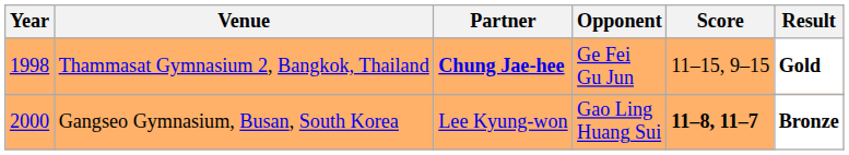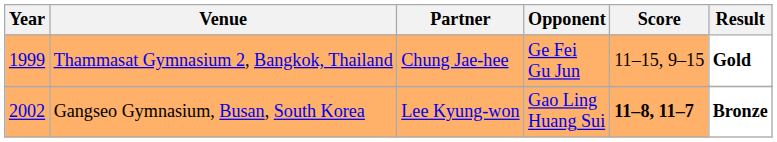Thammasat Gymnasium 2, Bangkok, Thailand | Year: 1998 -> 1999
Thammasat Gymnasium 2, Bangkok, Thailand | Partner: bold -> normal
Gangseo Gymnasium, Busan, South Korea | Year: 2000 -> 2002
